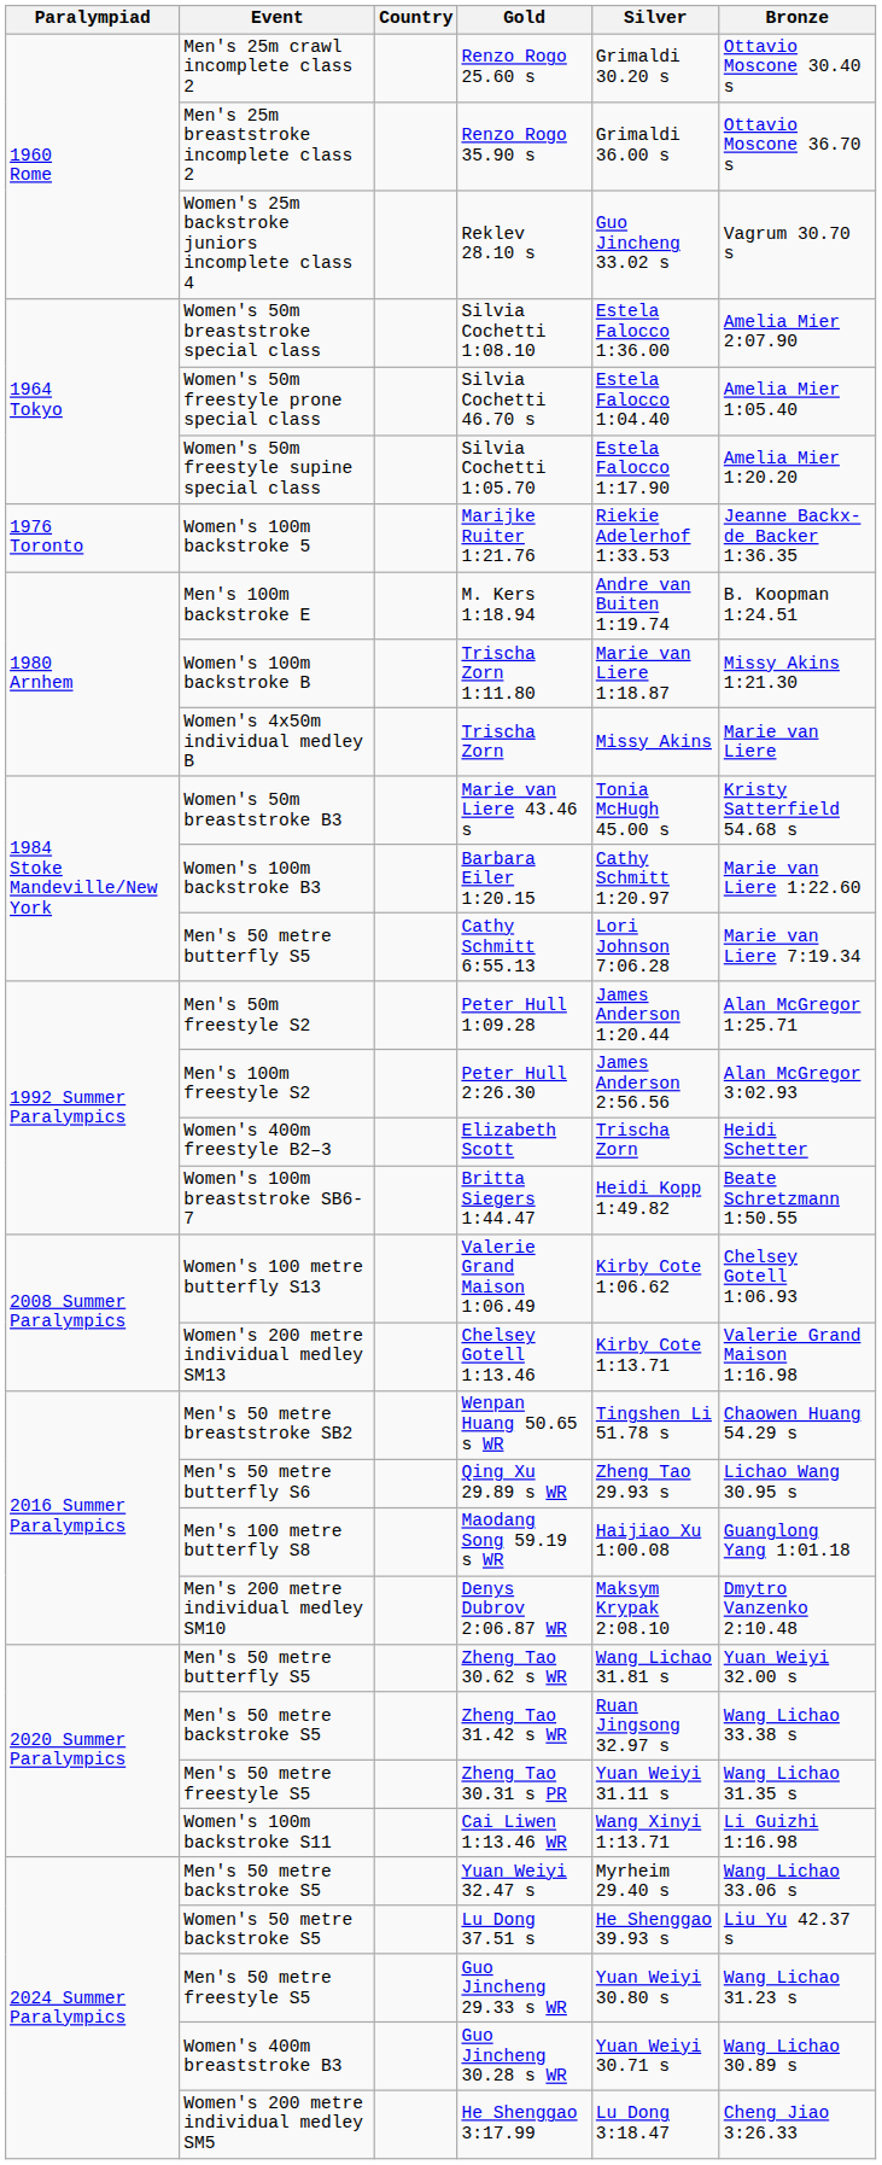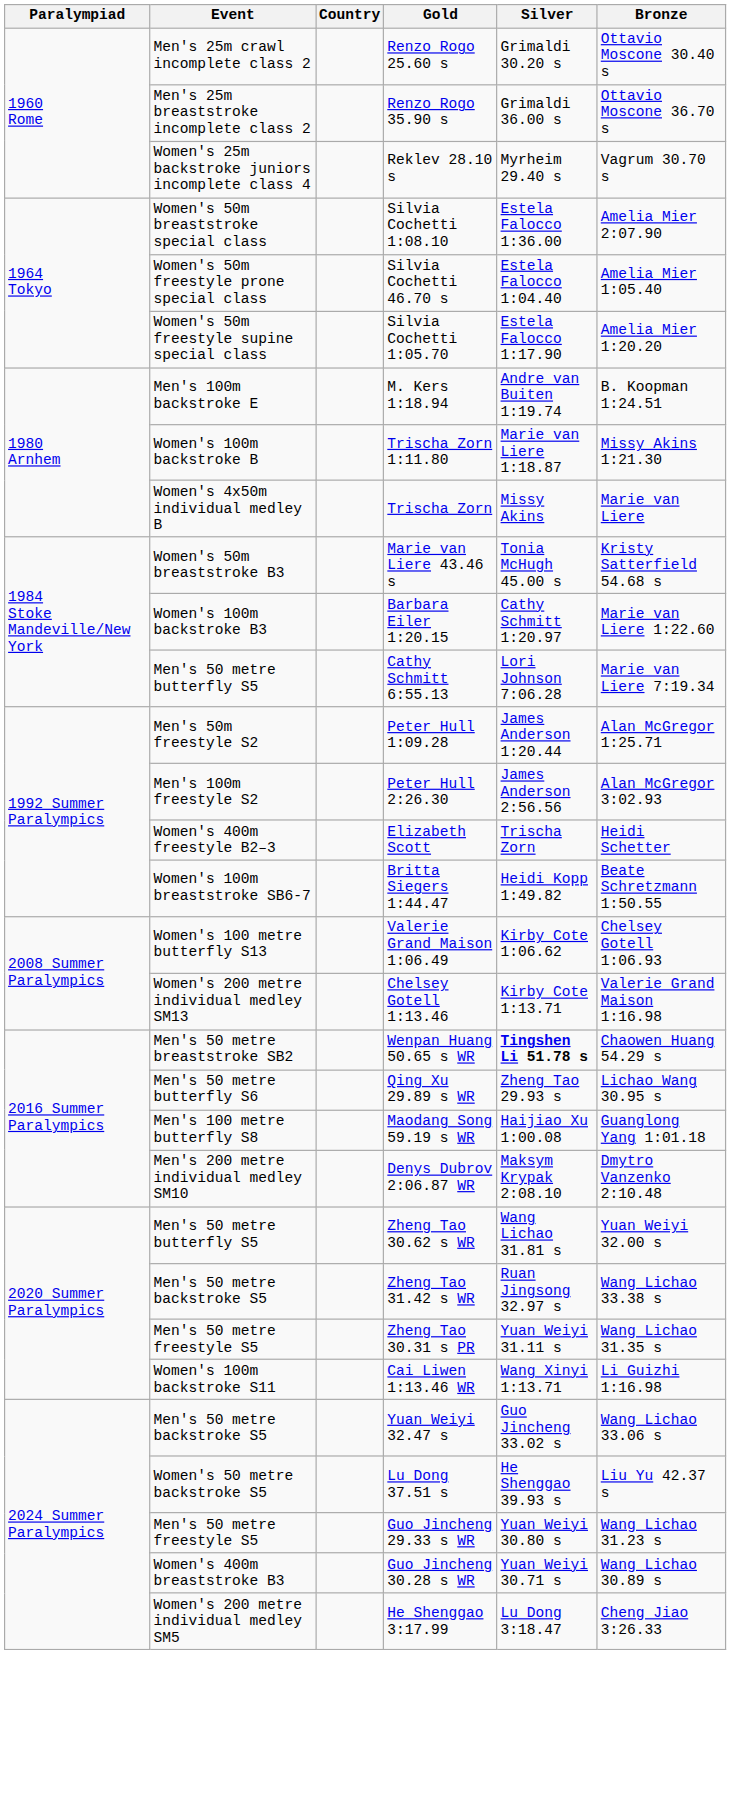Reklev 28.10 s | Silver: Guo Jincheng 33.02 s -> Myrheim 29.40 s
- row: 1976 Toronto | Women's 100m backstroke 5 | Marijke Ruiter 1:21.76 | Riekie Adelerhof 1:33.53 | Jeanne Backx-de Backer 1:36.35
Wenpan Huang 50.65 s WR | Silver: normal -> bold
Yuan Weiyi 32.47 s | Silver: Myrheim 29.40 s -> Guo Jincheng 33.02 s
